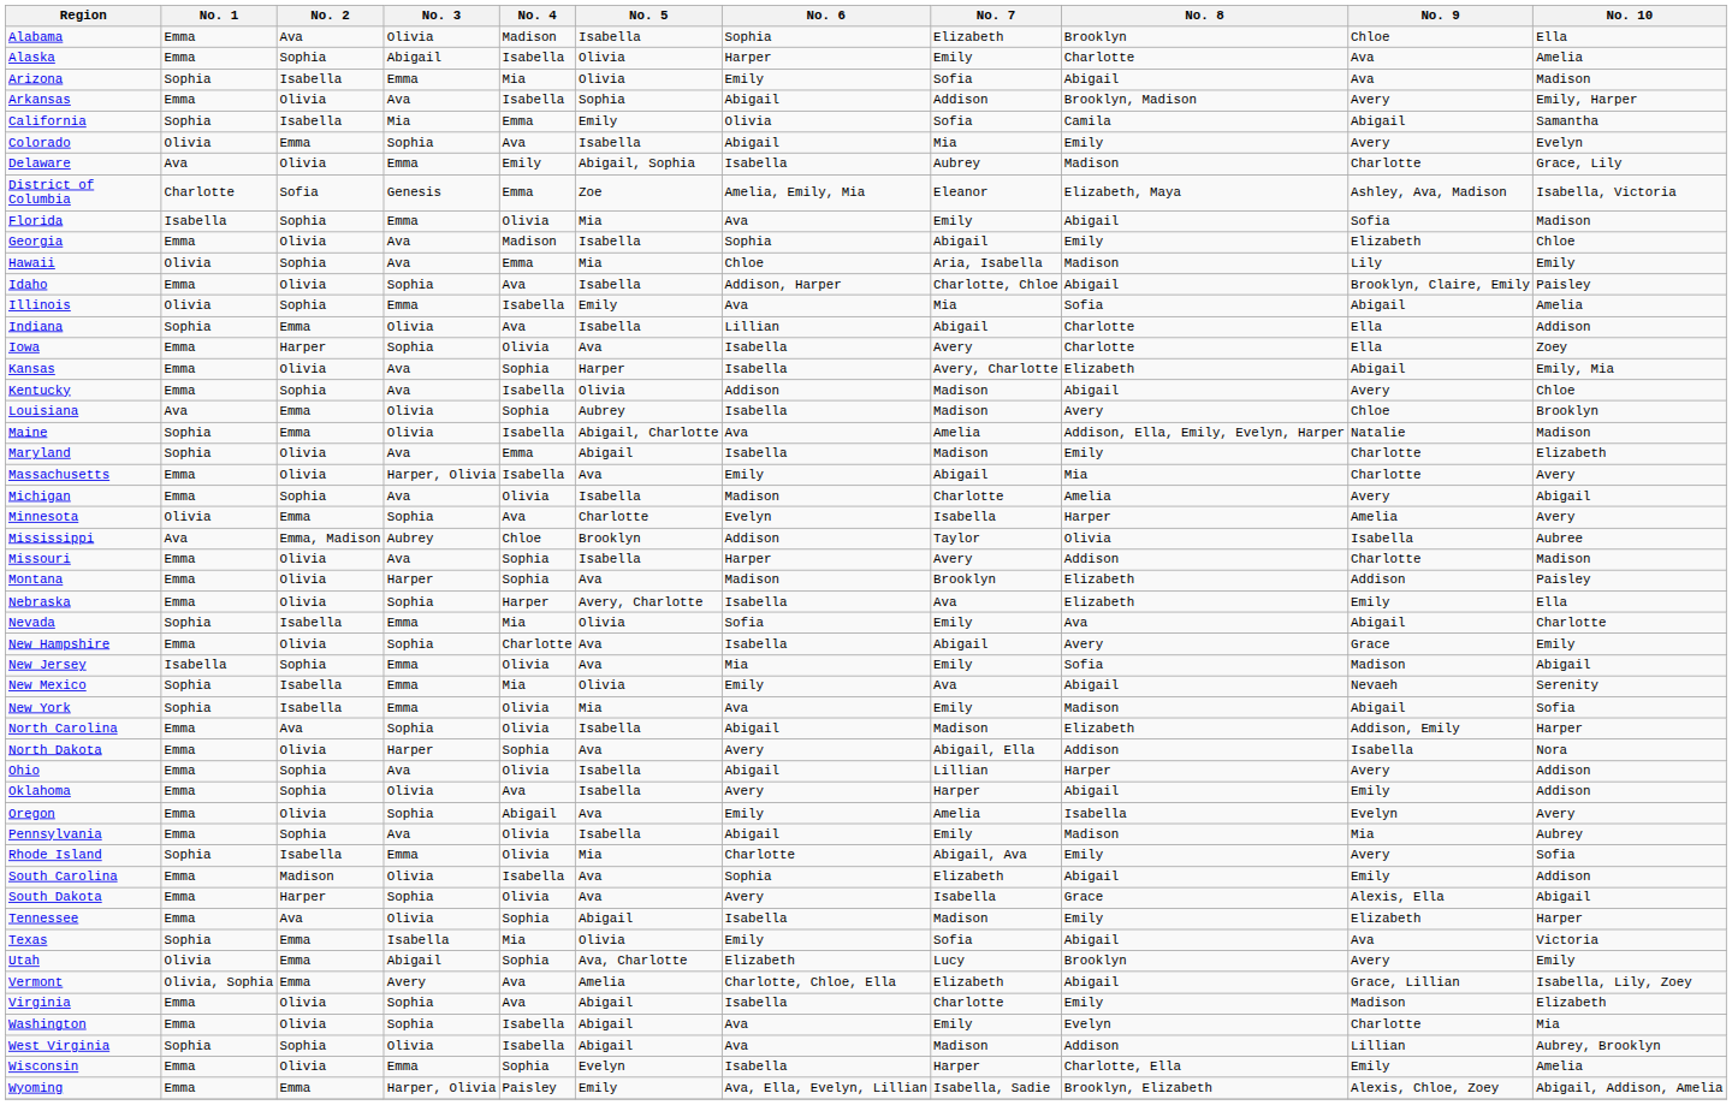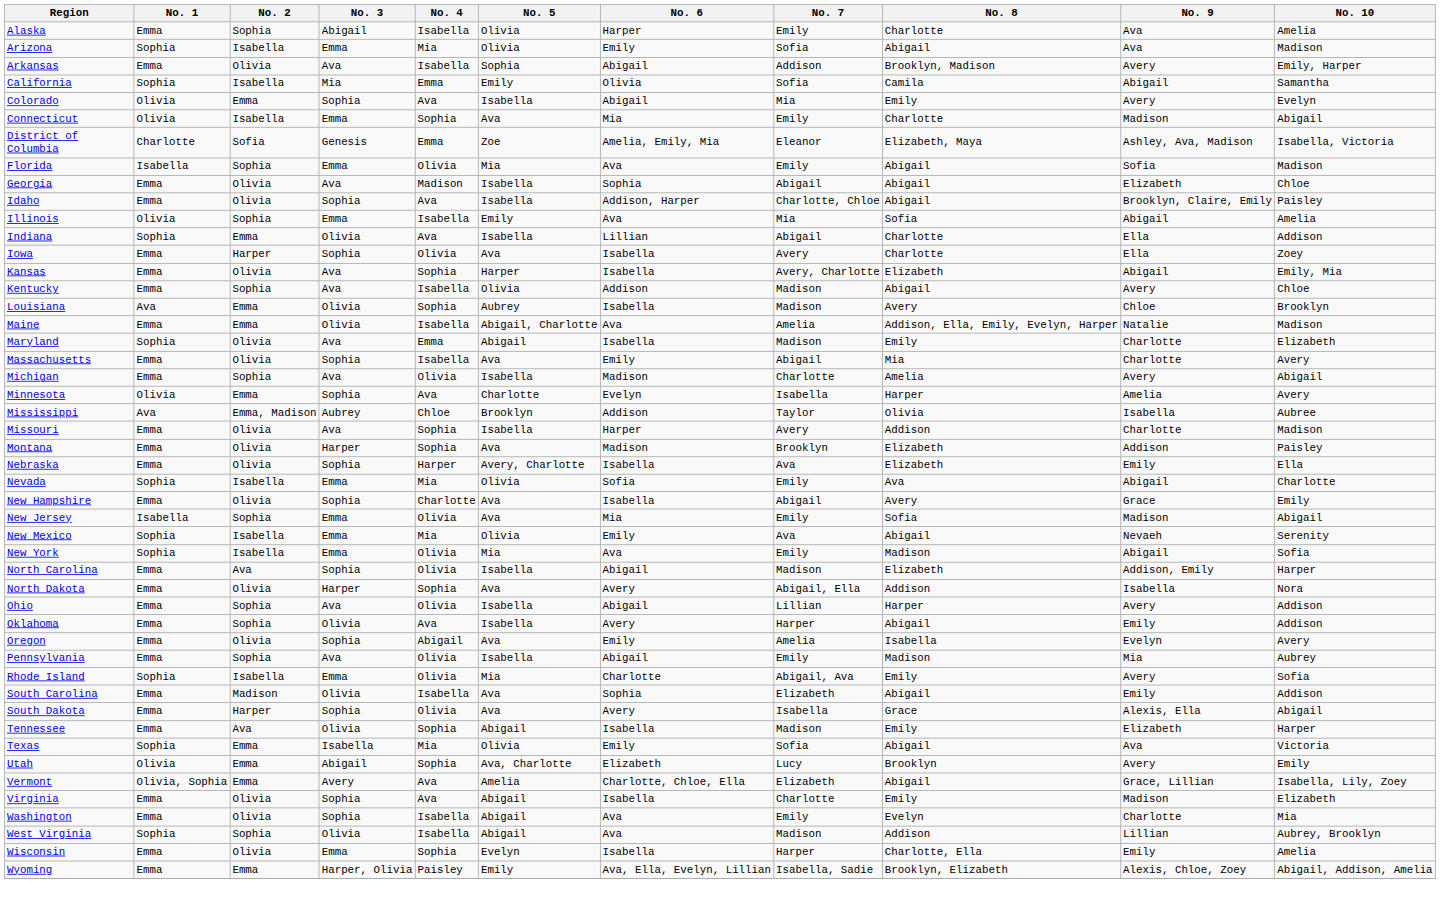- row: Alabama | Emma | Ava | Olivia | Madison | Isabella | Sophia | Elizabeth | Brooklyn | Chloe | Ella
+ row: Connecticut | Olivia | Isabella | Emma | Sophia | Ava | Mia | Emily | Charlotte | Madison | Abigail
- row: Delaware | Ava | Olivia | Emma | Emily | Abigail, Sophia | Isabella | Aubrey | Madison | Charlotte | Grace, Lily
Georgia | No. 8: Emily -> Abigail
- row: Hawaii | Olivia | Sophia | Ava | Emma | Mia | Chloe | Aria, Isabella | Madison | Lily | Emily
Maine | No. 1: Sophia -> Emma
Massachusetts | No. 3: Harper, Olivia -> Sophia
